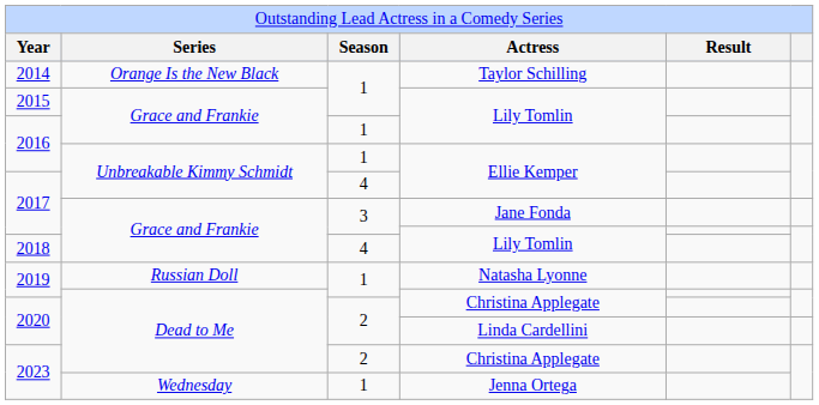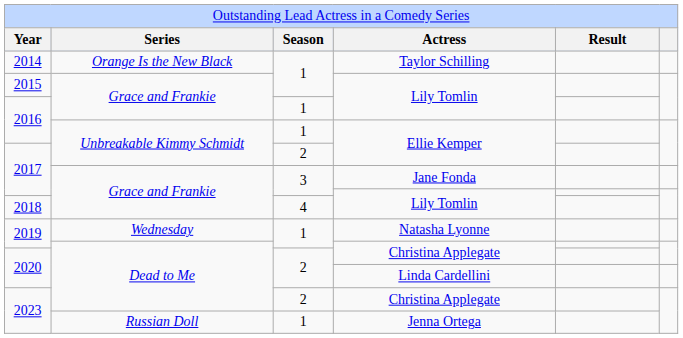2017 / Ellie Kemper | column 3: 4 -> 2
2019 / Natasha Lyonne | column 2: Russian Doll -> Wednesday
2023 / Jenna Ortega | column 2: Wednesday -> Russian Doll
